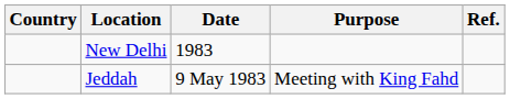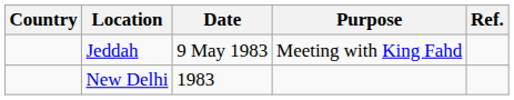rows swapped: New Delhi <-> Jeddah
